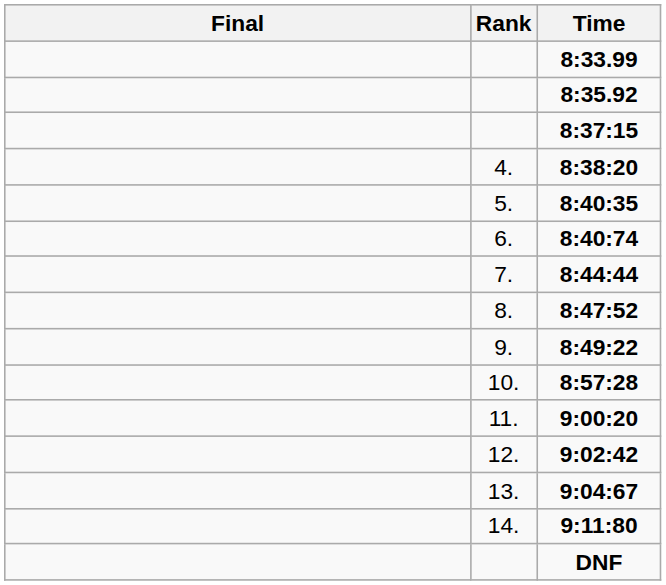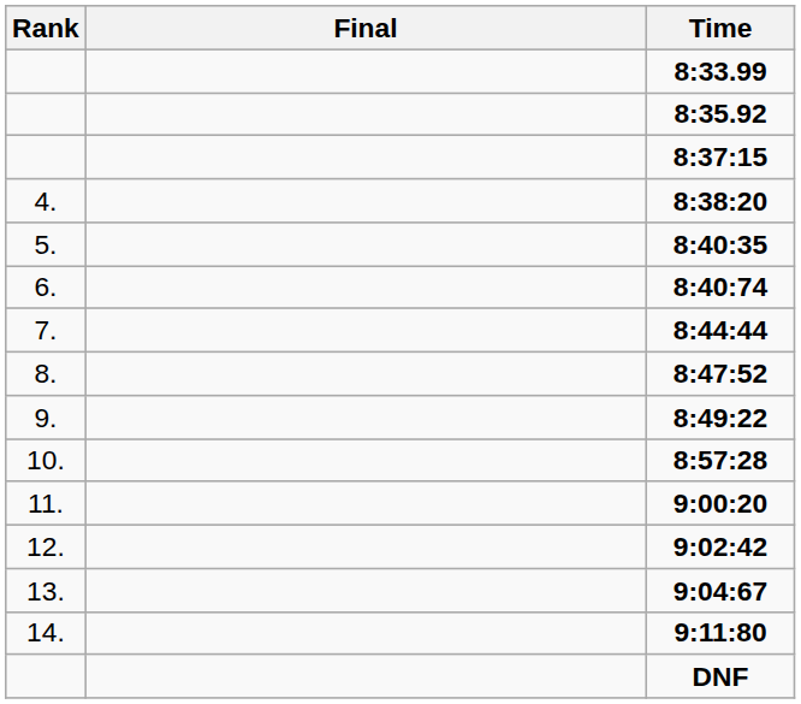columns swapped: Rank <-> Final
